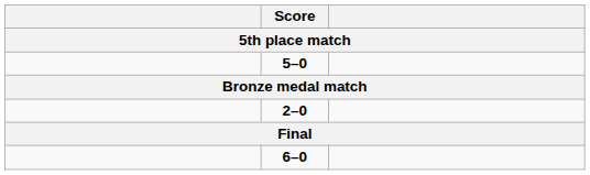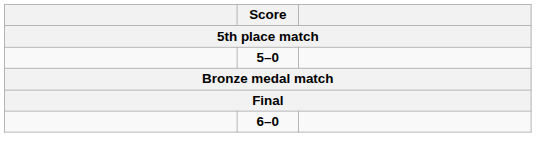- row: 2–0
